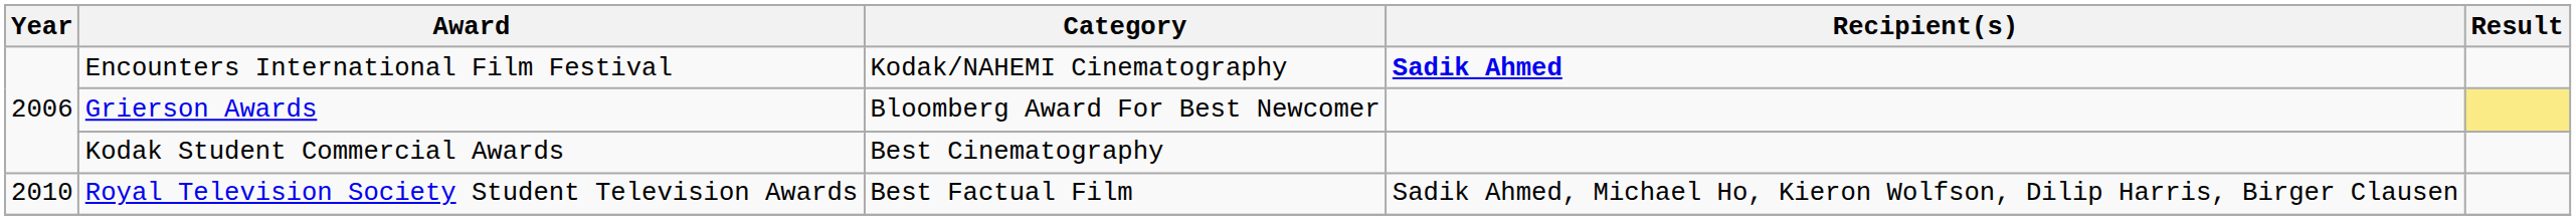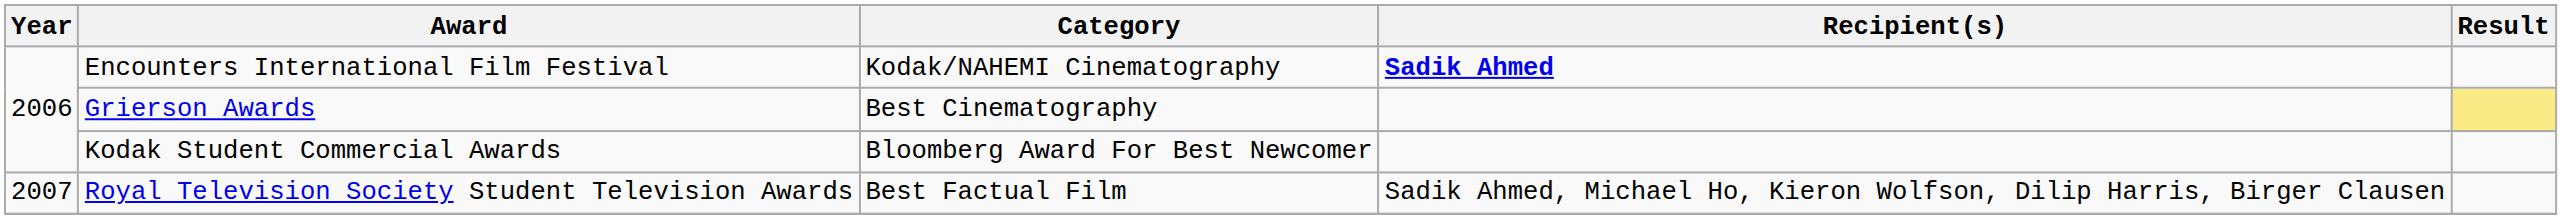Grierson Awards | Category: Bloomberg Award For Best Newcomer -> Best Cinematography
Kodak Student Commercial Awards | Category: Best Cinematography -> Bloomberg Award For Best Newcomer
Royal Television Society Student Television Awards | Year: 2010 -> 2007
